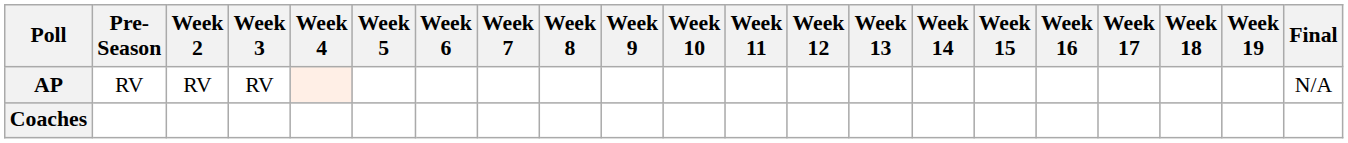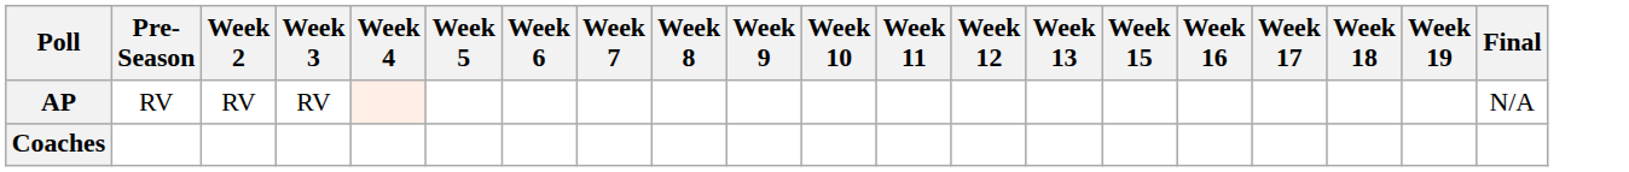- column: Week 14
